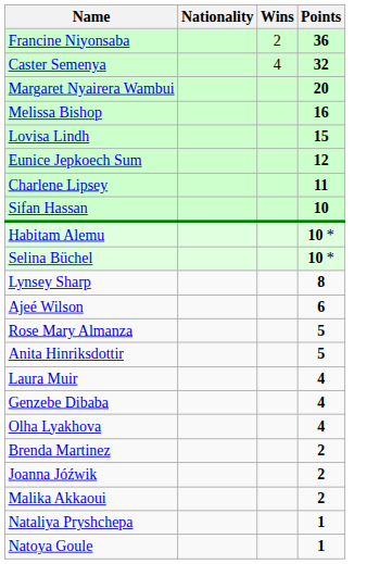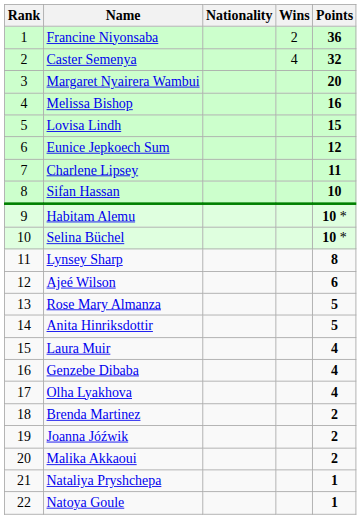+ column: Rank | 1 | 2 | 3 | 4 | 5 | 6 | 7 | 8 | 9 | 10 | 11 | 12 | 13 | 14 | 15 | 16 | 17 | 18 | 19 | 20 | 21 | 22
